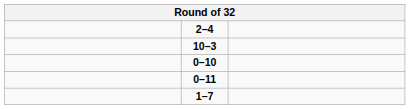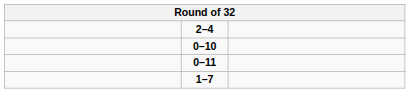- row: 10–3
